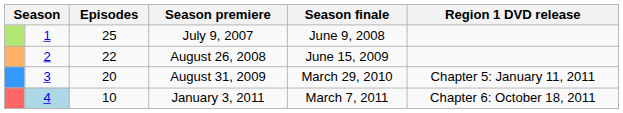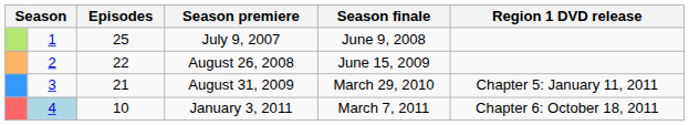August 31, 2009 | Episodes: 20 -> 21
